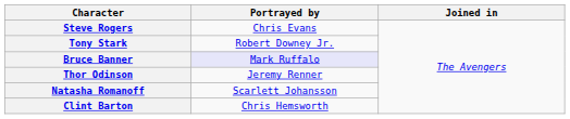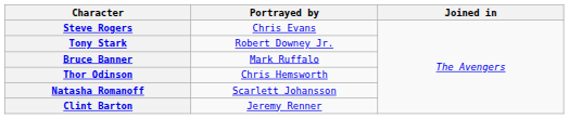Bruce Banner | Portrayed by: lavender background -> no background
Thor Odinson | Portrayed by: Jeremy Renner -> Chris Hemsworth
Clint Barton | Portrayed by: Chris Hemsworth -> Jeremy Renner
